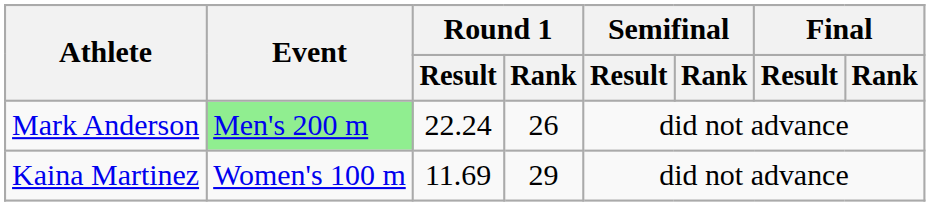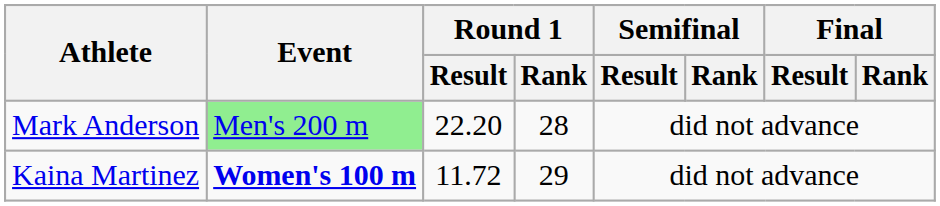Mark Anderson | Round 1 / Result: 22.24 -> 22.20
Mark Anderson | Round 1 / Rank: 26 -> 28
Kaina Martinez | Event: normal -> bold
Kaina Martinez | Round 1 / Result: 11.69 -> 11.72
